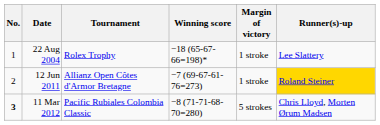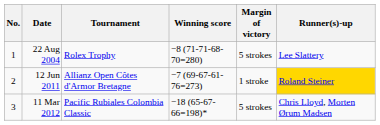22 Aug 2004 | Winning score: −18 (65-67-66=198)* -> −8 (71-71-68-70=280)
22 Aug 2004 | Margin of victory: 1 stroke -> 5 strokes
11 Mar 2012 | No.: bold -> normal
11 Mar 2012 | Winning score: −8 (71-71-68-70=280) -> −18 (65-67-66=198)*
